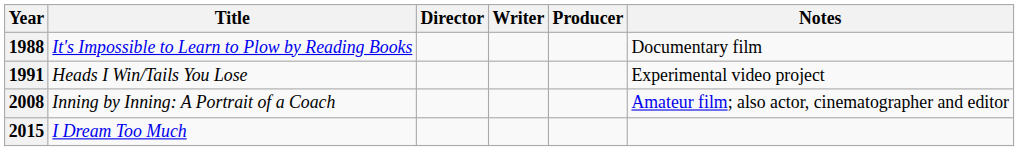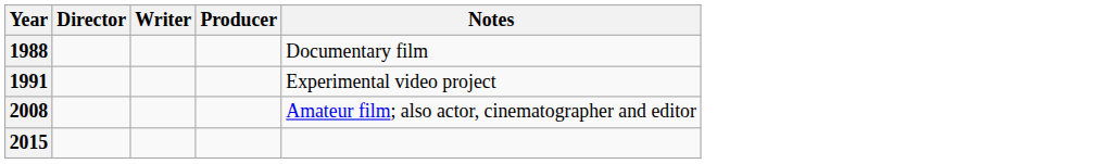- column: Title | It's Impossible to Learn to Plow by Reading Books | Heads I Win/Tails You Lose | Inning by Inning: A Portrait of a Coach | I Dream Too Much
